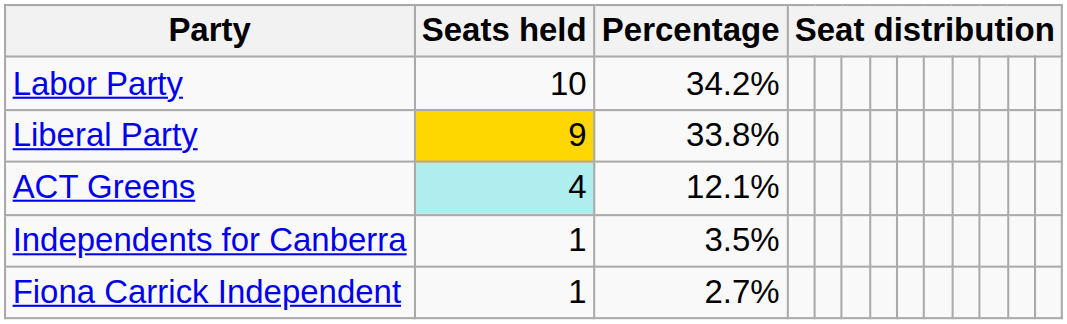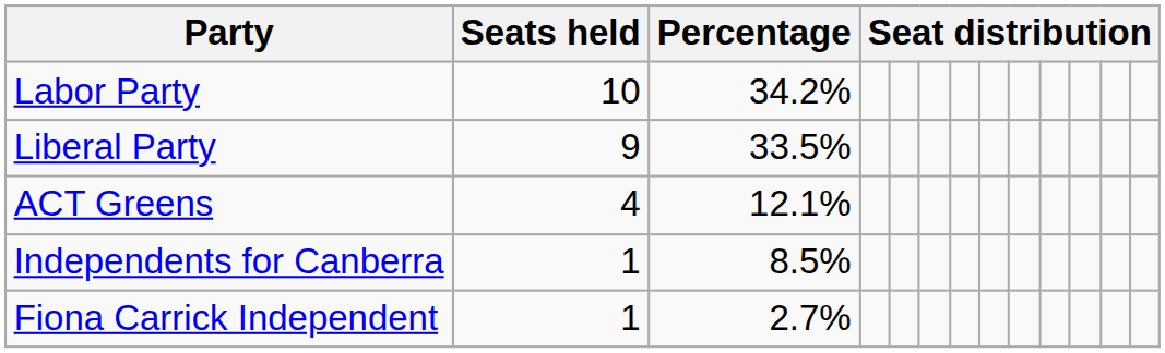Liberal Party | Seats held: gold background -> no background
Liberal Party | Percentage: 33.8% -> 33.5%
ACT Greens | Seats held: paleturquoise background -> no background
Independents for Canberra | Percentage: 3.5% -> 8.5%
